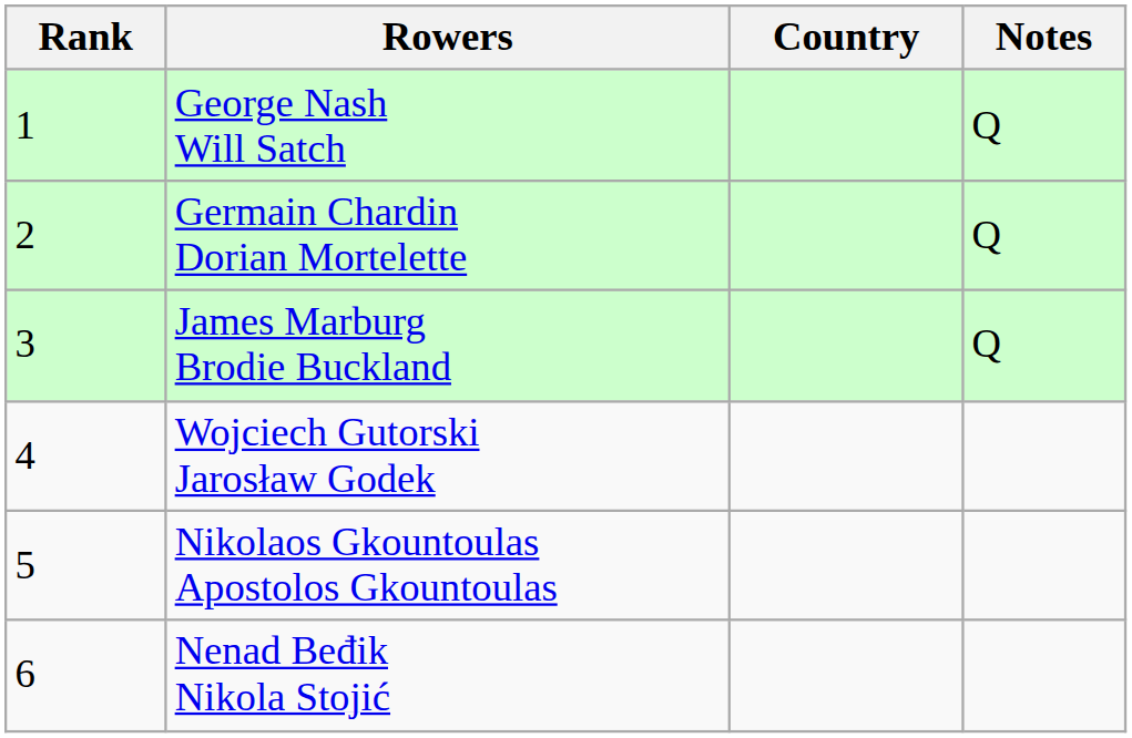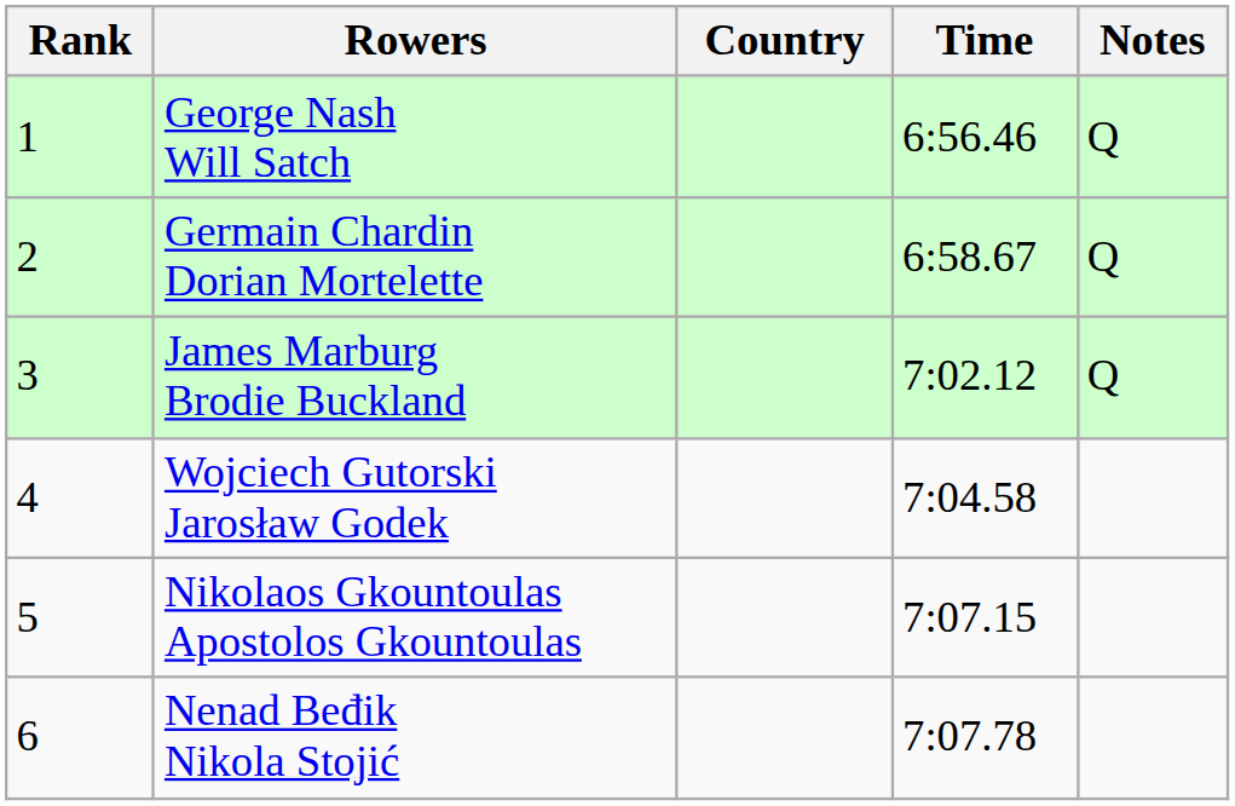+ column: Time | 6:56.46 | 6:58.67 | 7:02.12 | 7:04.58 | 7:07.15 | 7:07.78
